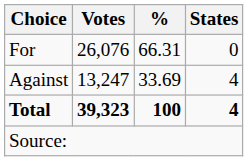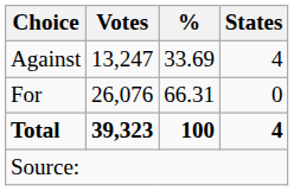rows swapped: For <-> Against
